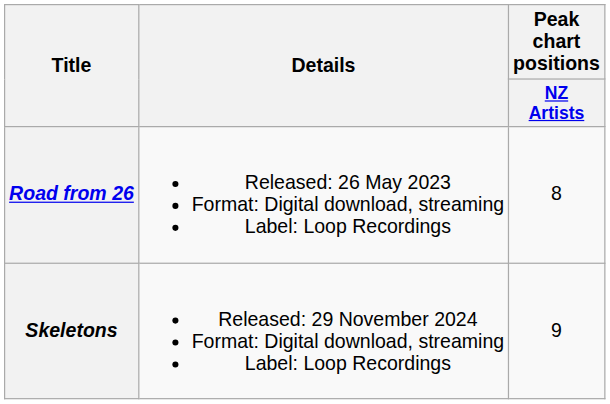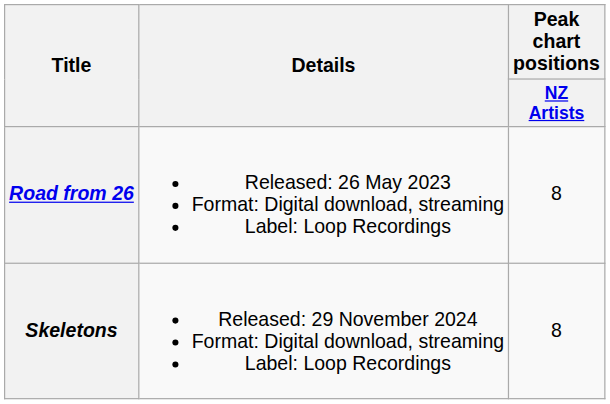Skeletons | Peak chart positions / NZ Artists: 9 -> 8
